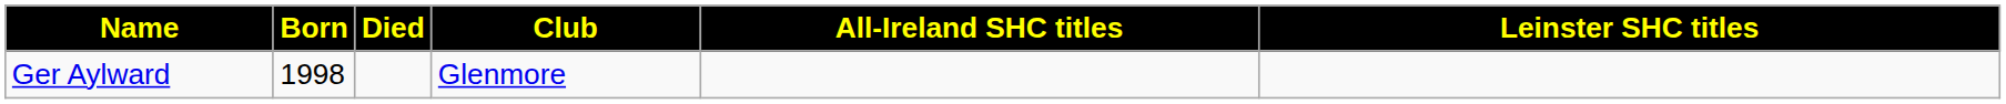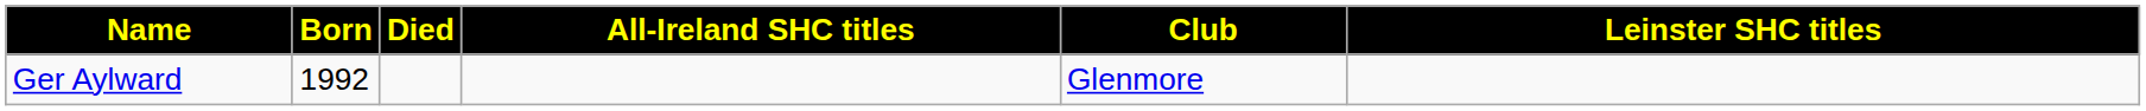columns swapped: Club <-> All-Ireland SHC titles
Ger Aylward | Born: 1998 -> 1992
